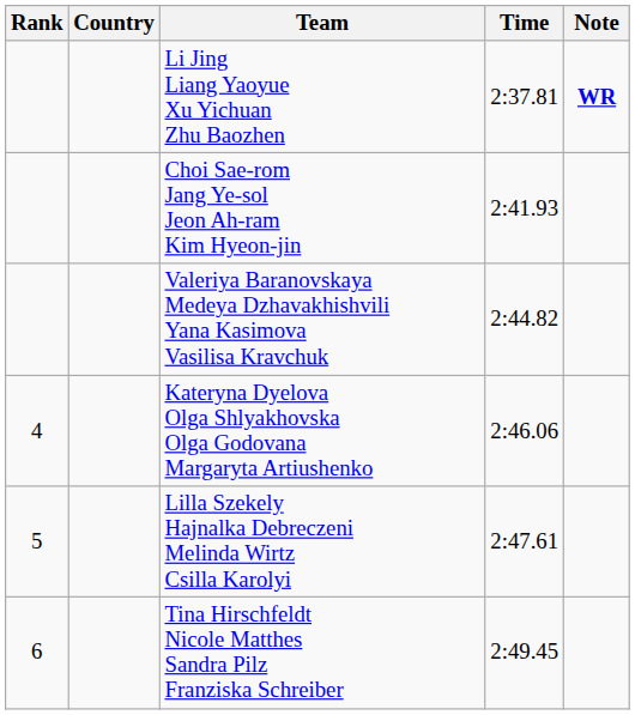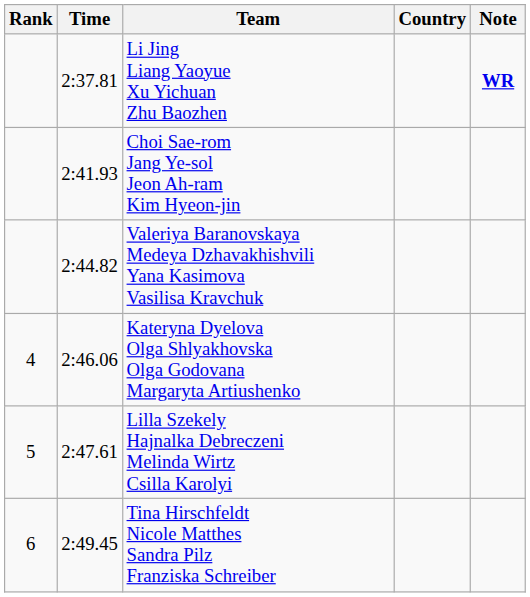columns swapped: Country <-> Time
